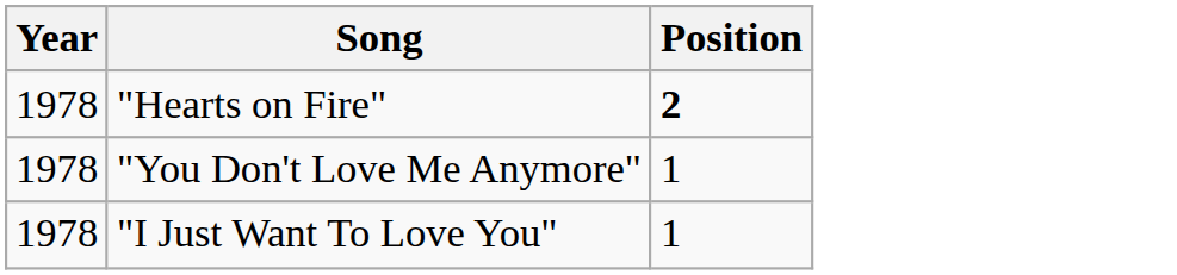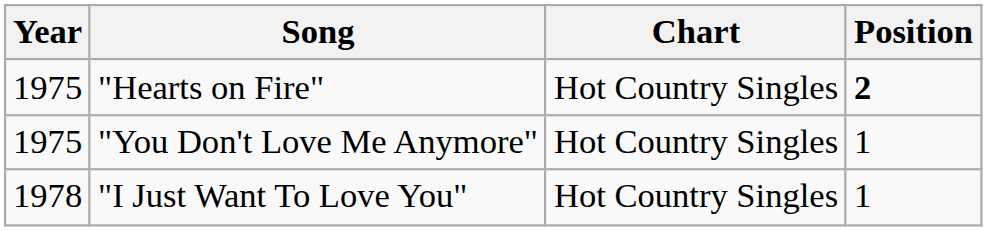+ column: Chart | Hot Country Singles | Hot Country Singles | Hot Country Singles
"Hearts on Fire" | Year: 1978 -> 1975
"You Don't Love Me Anymore" | Year: 1978 -> 1975
